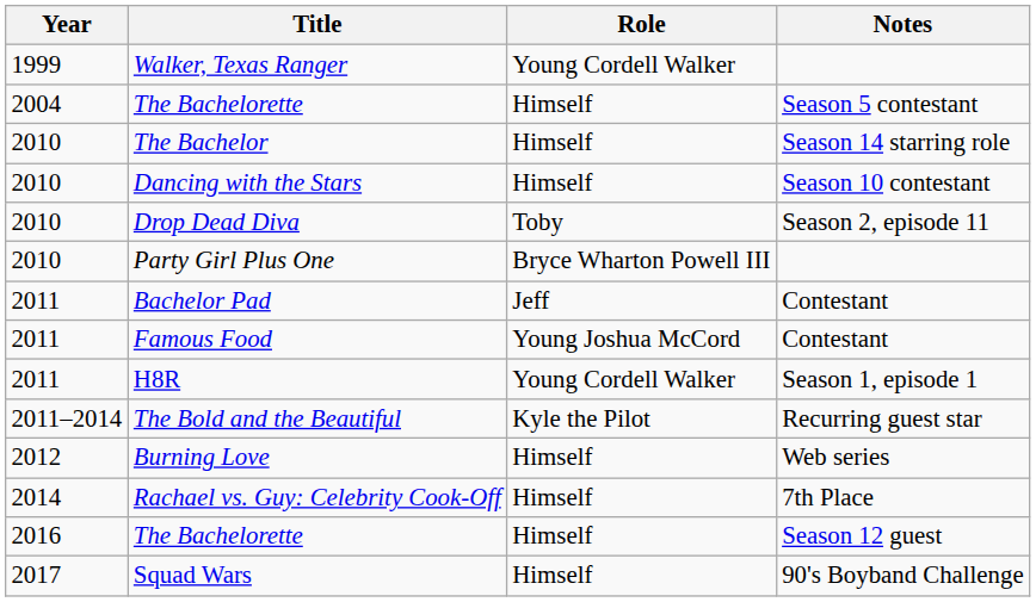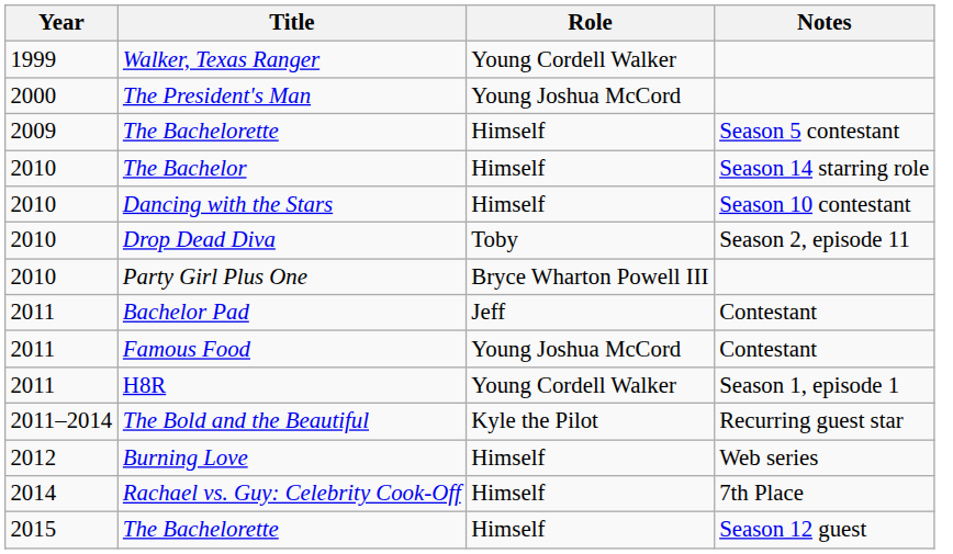+ row: 2000 | The President's Man | Young Joshua McCord
The Bachelorette / Season 5 contestant | Year: 2004 -> 2009
The Bachelorette / Season 12 guest | Year: 2016 -> 2015
- row: 2017 | Squad Wars | Himself | 90's Boyband Challenge
